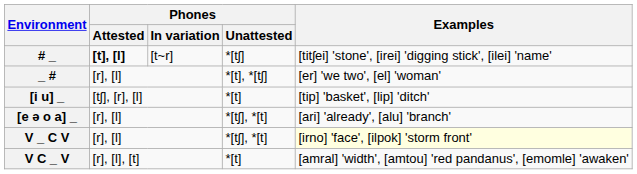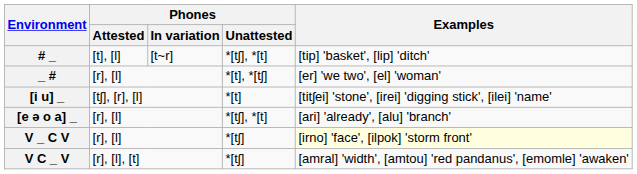# _ | Phones / Attested: bold -> normal
# _ | Phones / Unattested: *[tʃ] -> *[tʃ], *[t]
# _ | Examples: [titʃei] 'stone', [irei] 'digging stick', [ilei] 'name' -> [tip] 'basket', [lip] 'ditch'
[i u] _ | Examples: [tip] 'basket', [lip] 'ditch' -> [titʃei] 'stone', [irei] 'digging stick', [ilei] 'name'
V _ C V | Phones / Unattested: *[tʃ], *[t] -> *[tʃ]
V C _ V | Phones / Unattested: *[t] -> *[tʃ]
